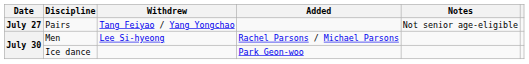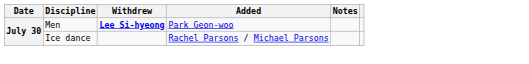- row: July 27 | Pairs | Tang Feiyao / Yang Yongchao | Not senior age-eligible
Men | Withdrew: normal -> bold
Men | Added: Rachel Parsons / Michael Parsons -> Park Geon-woo
Ice dance | Added: Park Geon-woo -> Rachel Parsons / Michael Parsons
